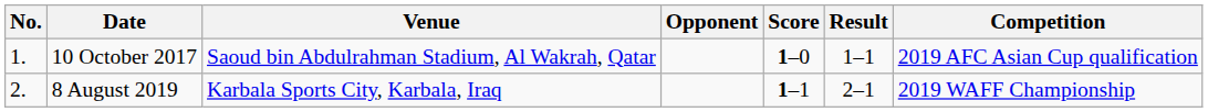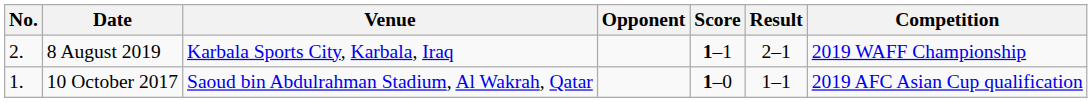rows swapped: 10 October 2017 <-> 8 August 2019
